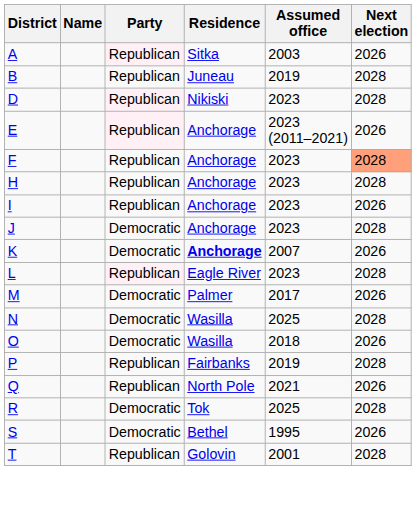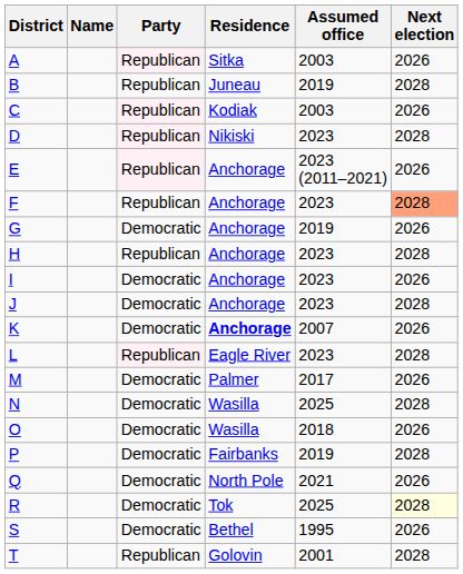+ row: C | Republican | Kodiak | 2003 | 2026
+ row: G | Democratic | Anchorage | 2019 | 2026
I | Party: Republican -> Democratic
P | Party: Republican -> Democratic
Q | Party: Republican -> Democratic
R | Next election: no background -> lightyellow background
